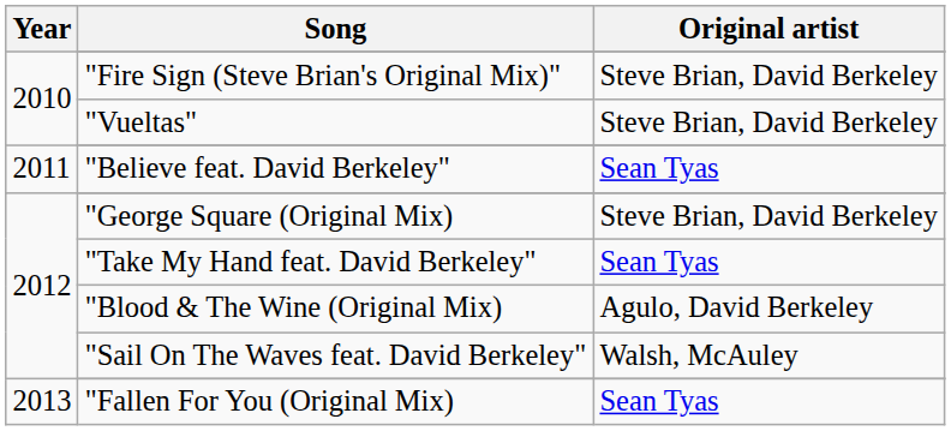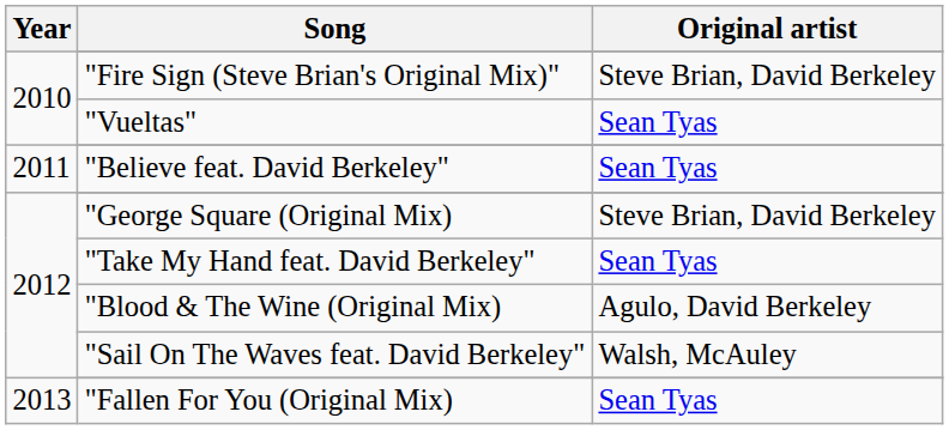"Vueltas" | Original artist: Steve Brian, David Berkeley -> Sean Tyas
